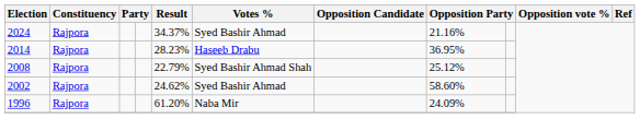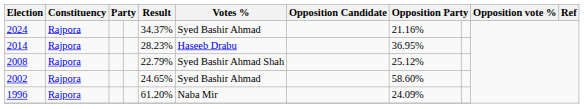2002 | Result: 24.62% -> 24.65%
